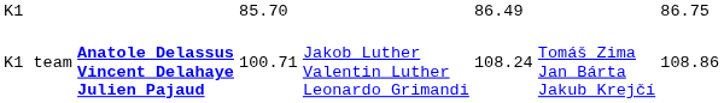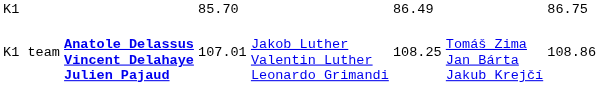K1 team | column 3: 100.71 -> 107.01
K1 team | column 5: 108.24 -> 108.25
